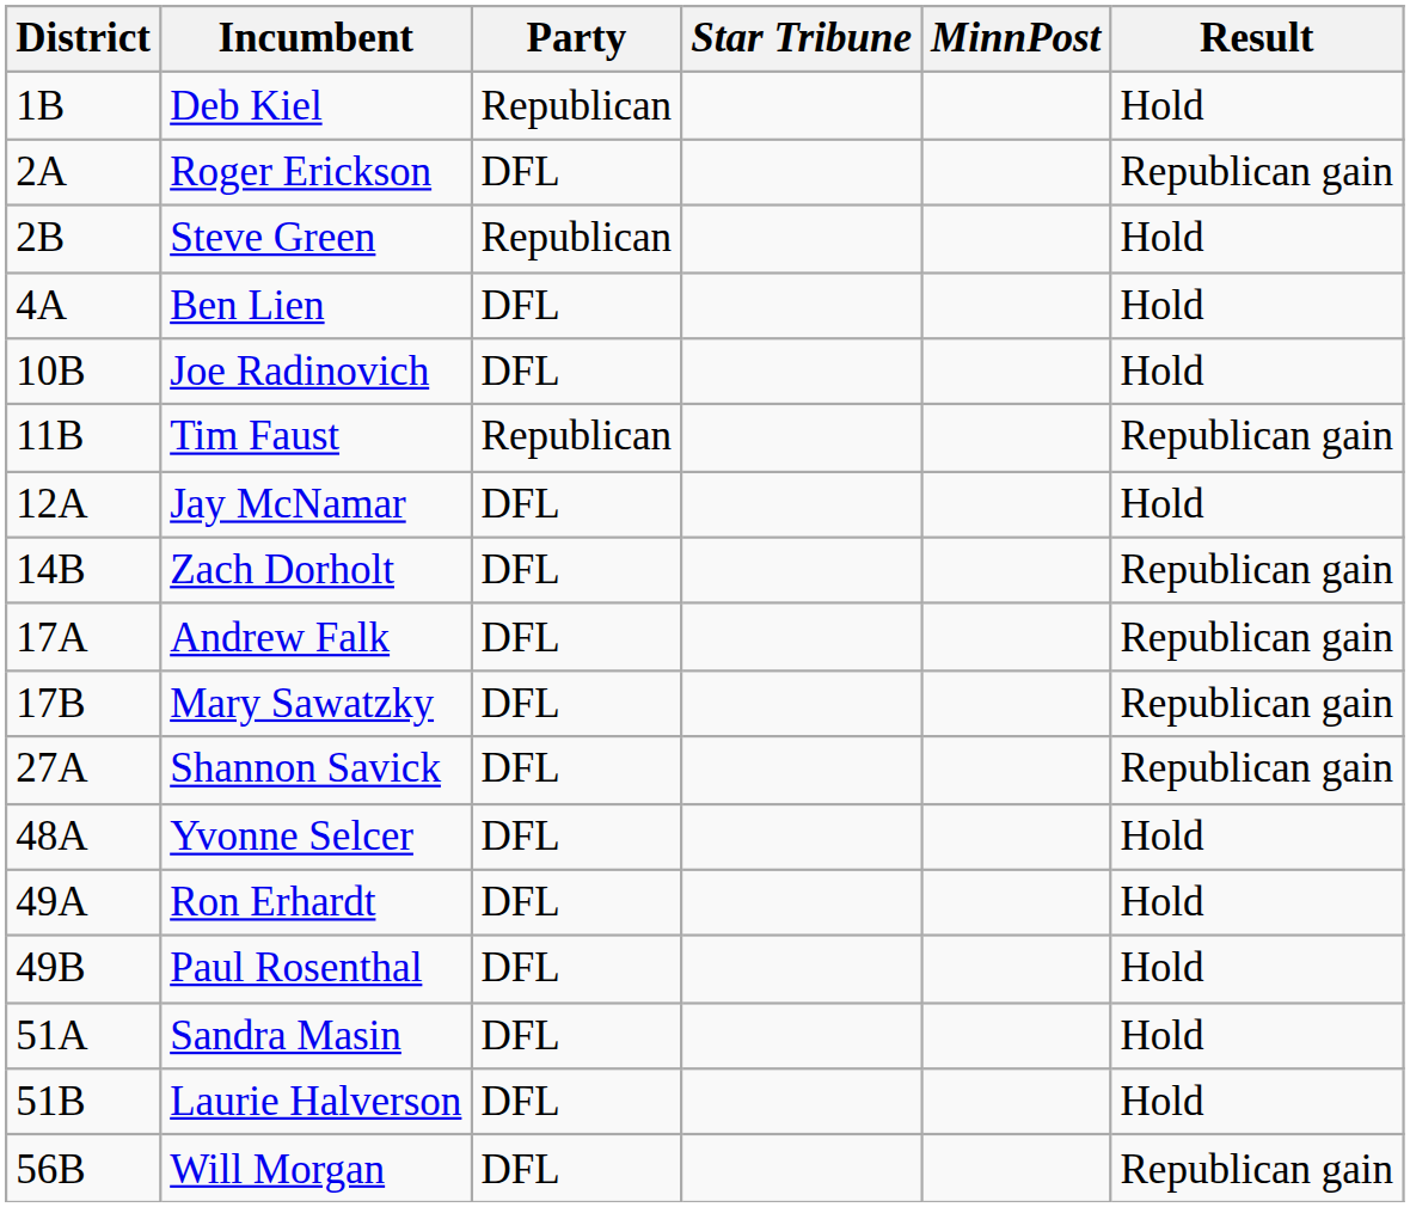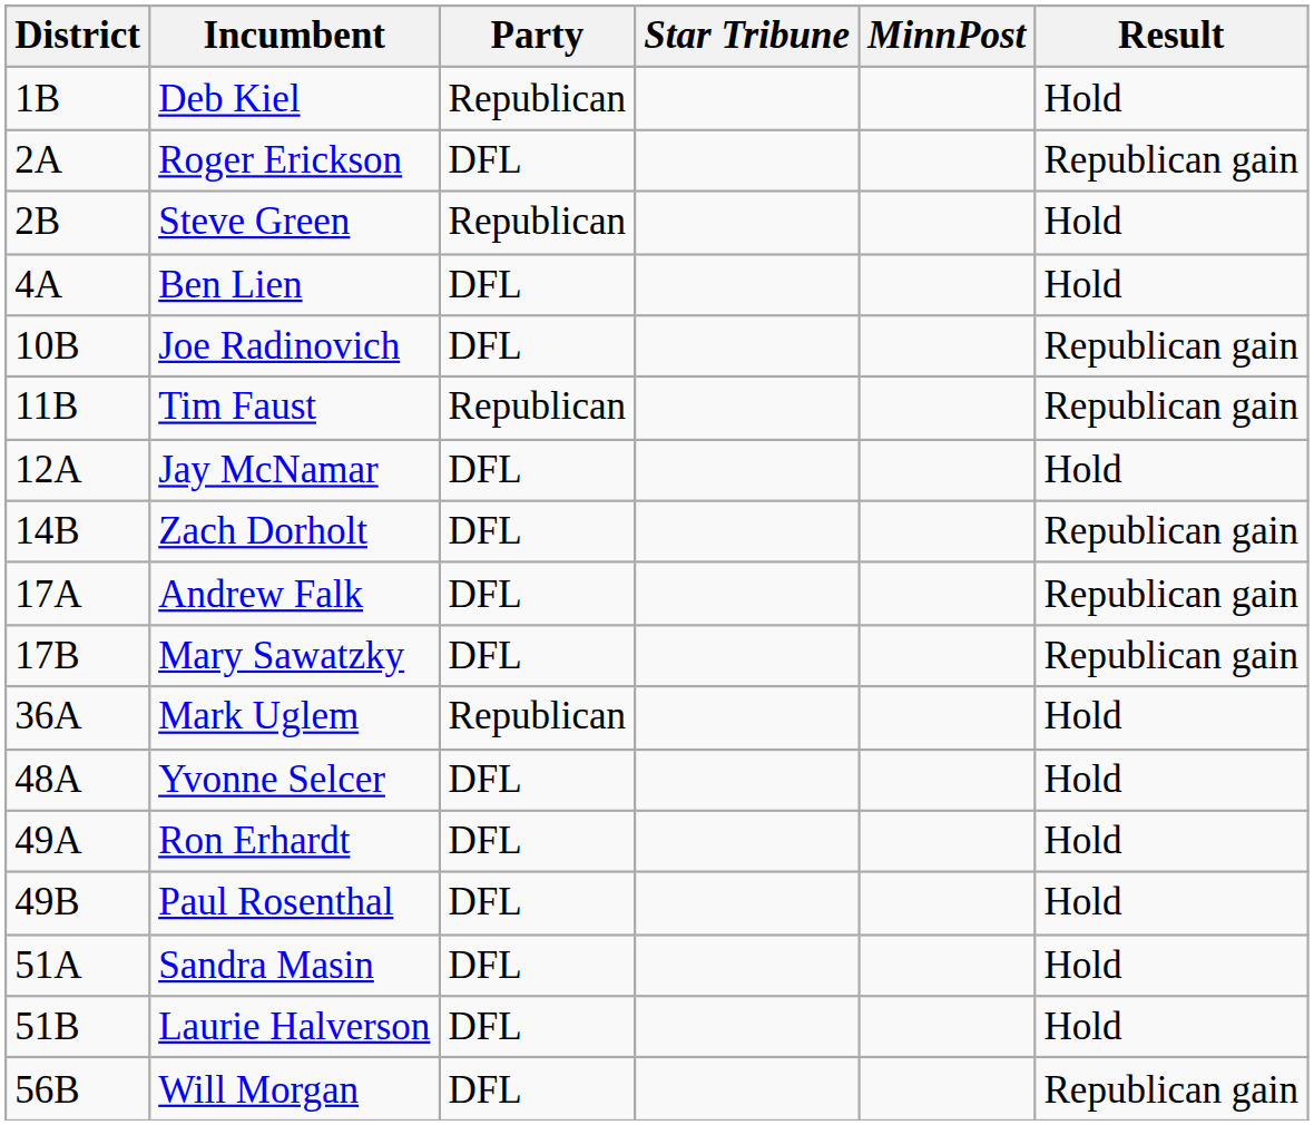Joe Radinovich | Result: Hold -> Republican gain
- row: 27A | Shannon Savick | DFL | Republican gain
+ row: 36A | Mark Uglem | Republican | Hold
